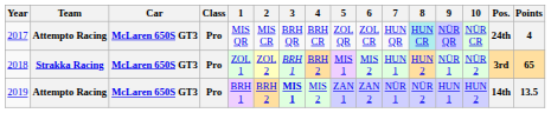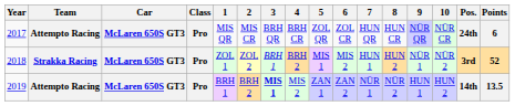2017 | 8: paleturquoise background -> no background
2017 | Points: 4 -> 6
2018 | Points: 65 -> 52
